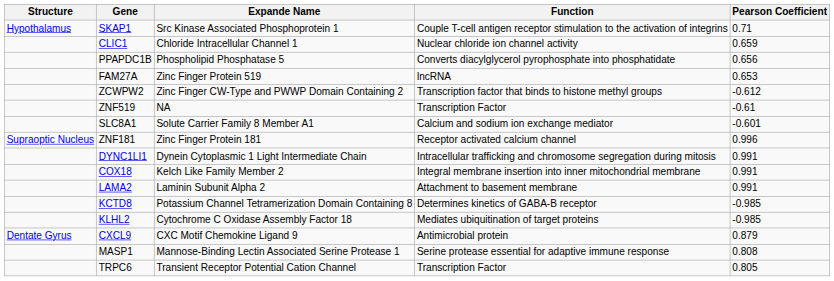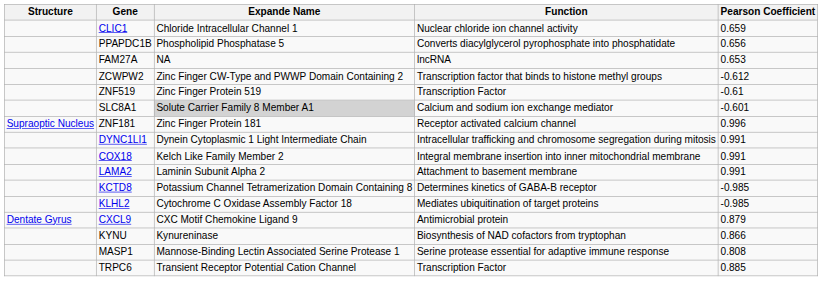- row: Hypothalamus | SKAP1 | Src Kinase Associated Phosphoprotein 1 | Couple T-cell antigen receptor stimulation to the activation of integrins | 0.71
FAM27A | Expande Name: Zinc Finger Protein 519 -> NA
ZNF519 | Expande Name: NA -> Zinc Finger Protein 519
SLC8A1 | Expande Name: no background -> lightgrey background
+ row: KYNU | Kynureninase | Biosynthesis of NAD cofactors from tryptophan | 0.866
TRPC6 | Pearson Coefficient: 0.805 -> 0.885
